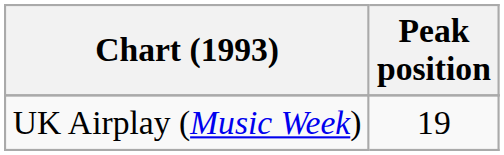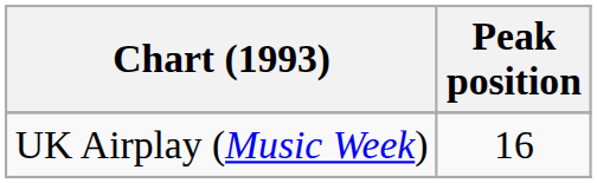UK Airplay (Music Week) | Peak position: 19 -> 16
